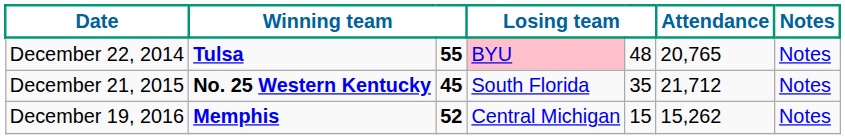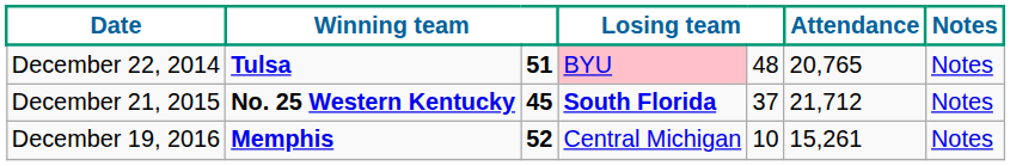December 22, 2014 | column 3: 55 -> 51
December 21, 2015 | column 4: normal -> bold
December 21, 2015 | column 5: 35 -> 37
December 19, 2016 | column 5: 15 -> 10
December 19, 2016 | Attendance: 15,262 -> 15,261
